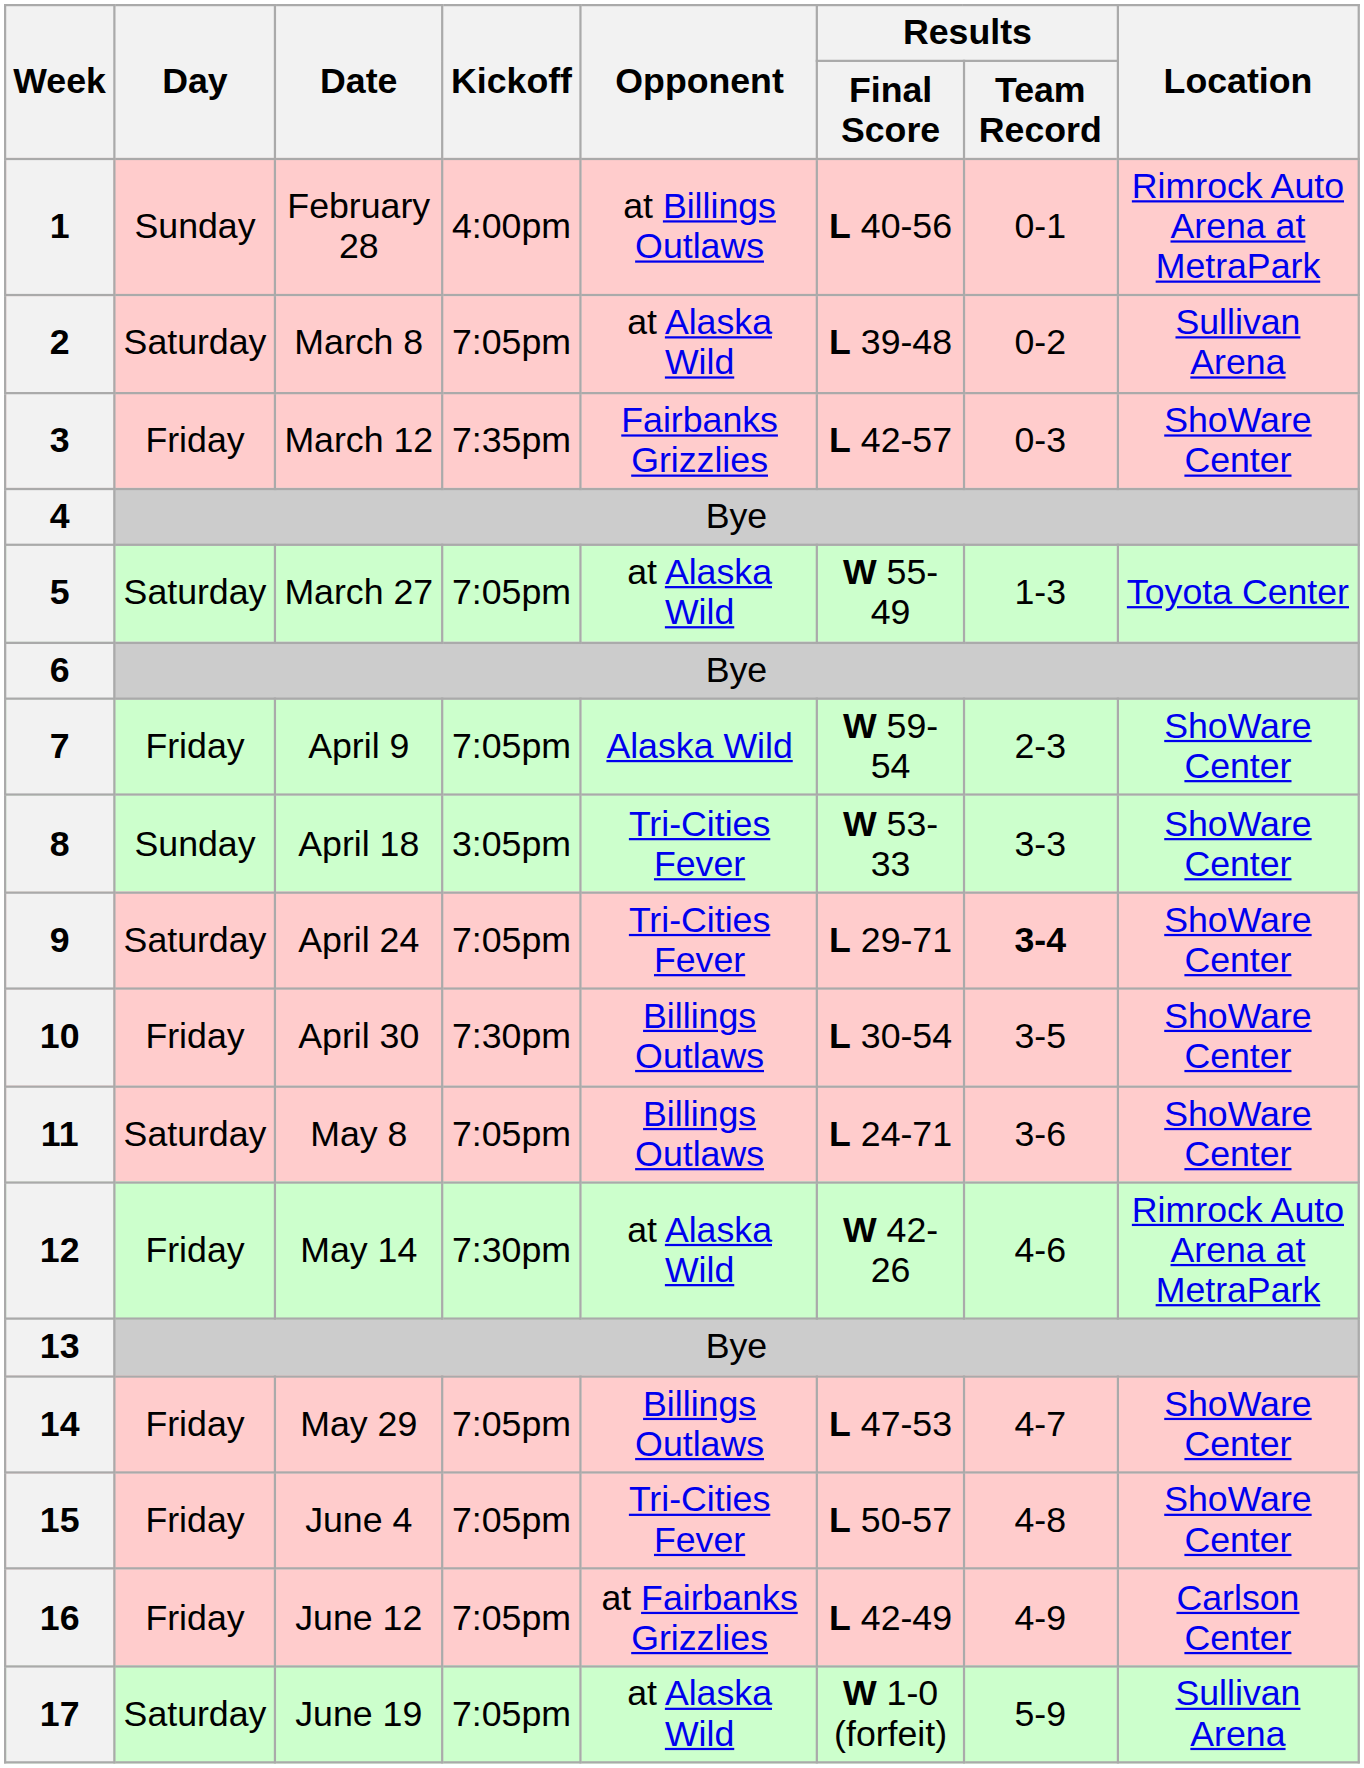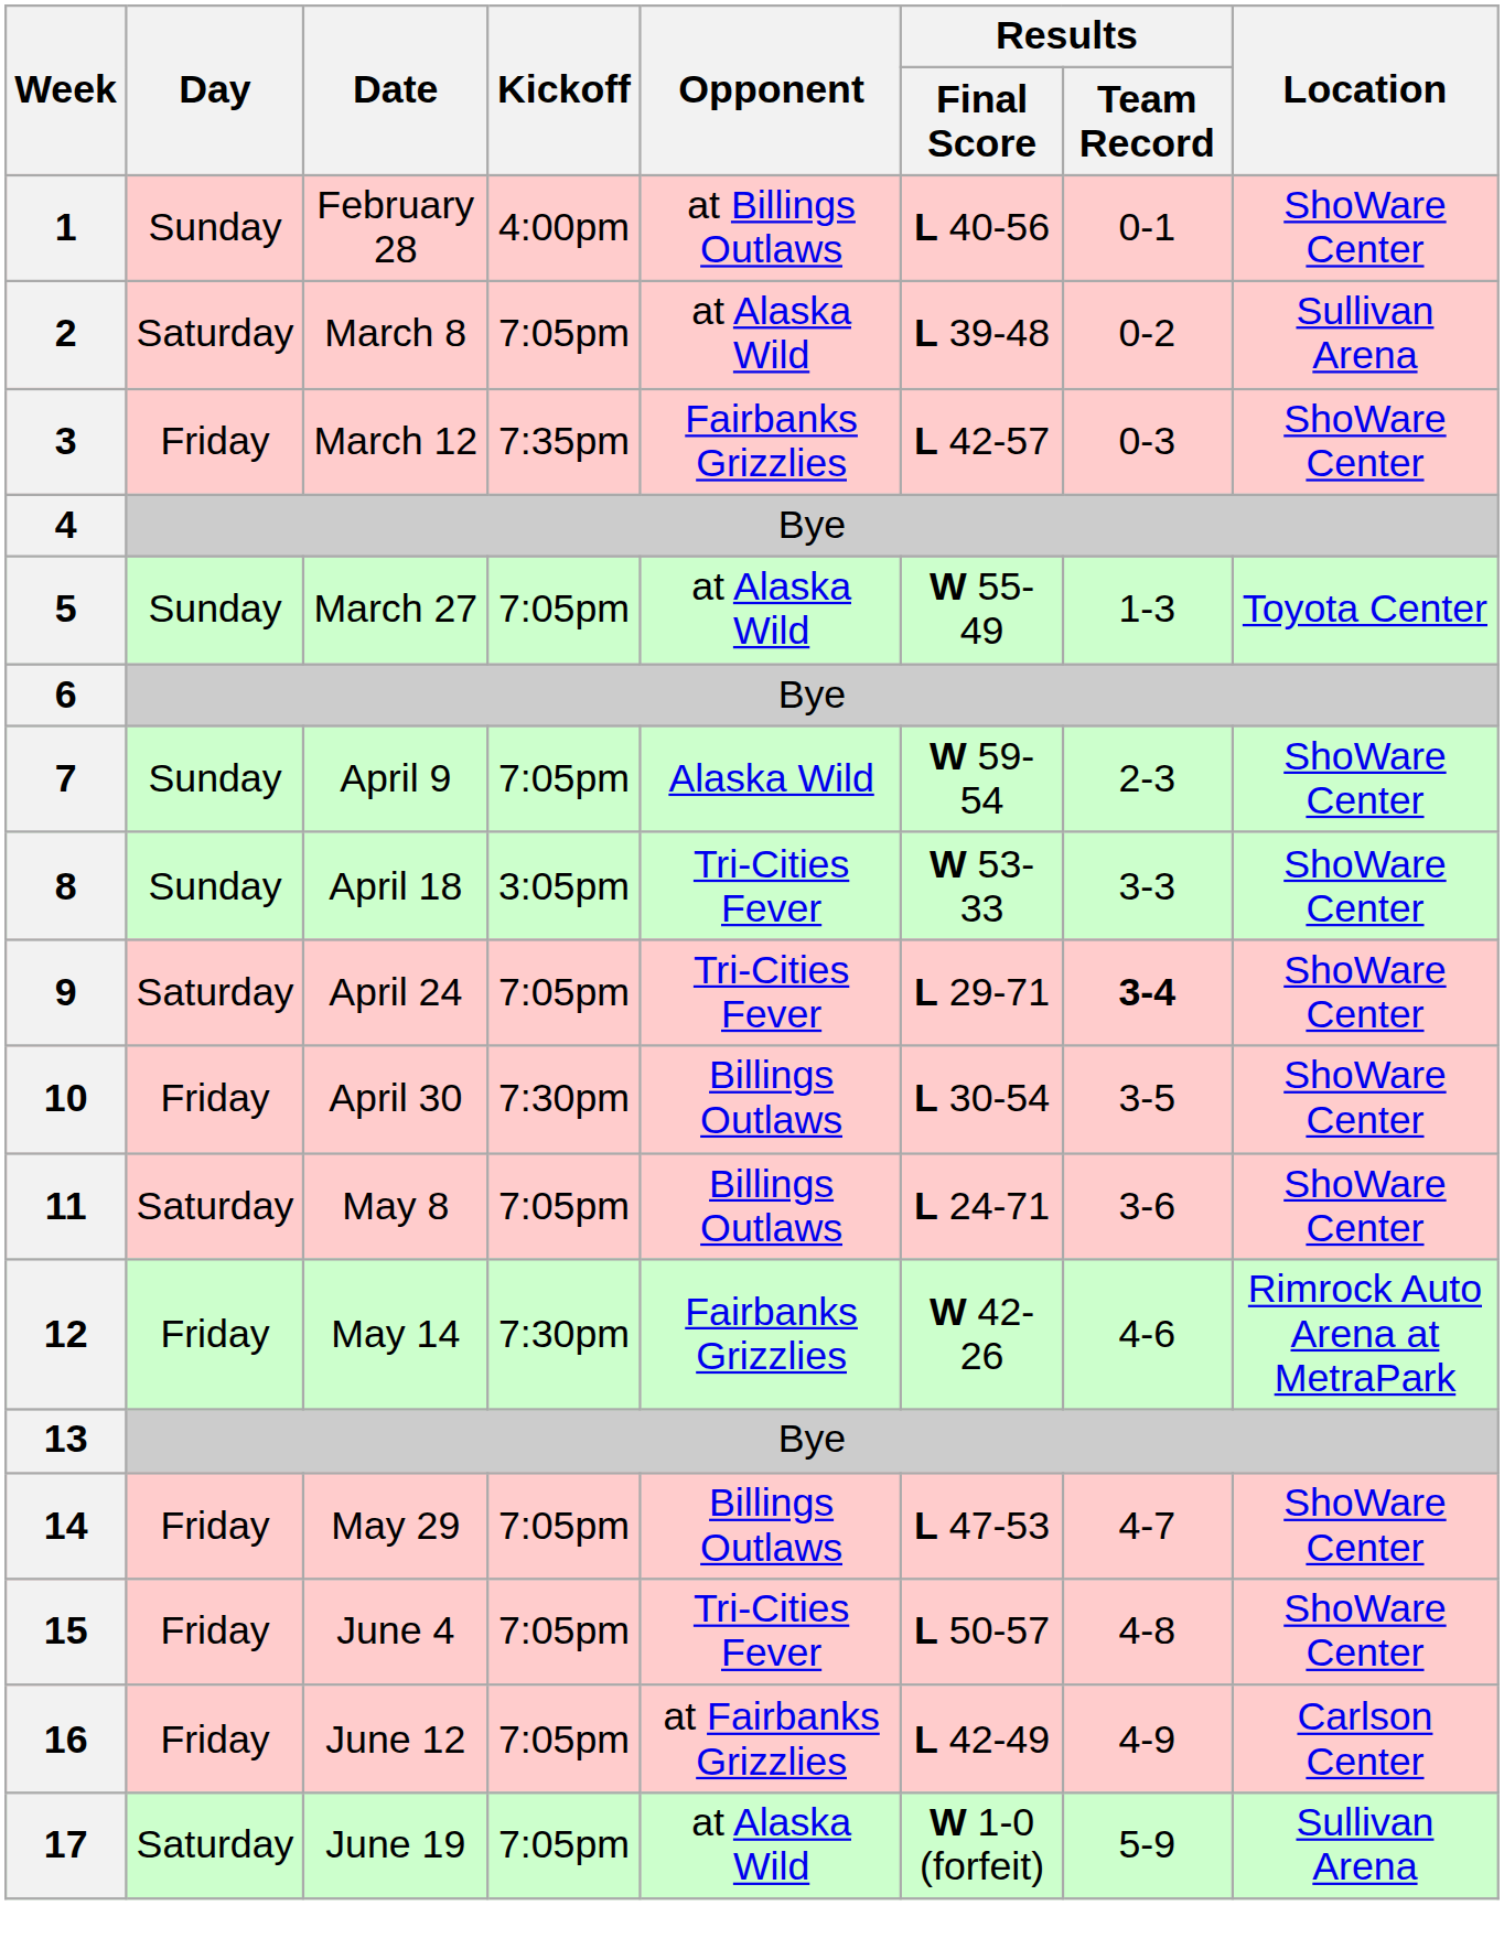1 | Location: Rimrock Auto Arena at MetraPark -> ShoWare Center
5 | Day: Saturday -> Sunday
7 | Day: Friday -> Sunday
12 | Opponent: at Alaska Wild -> Fairbanks Grizzlies
